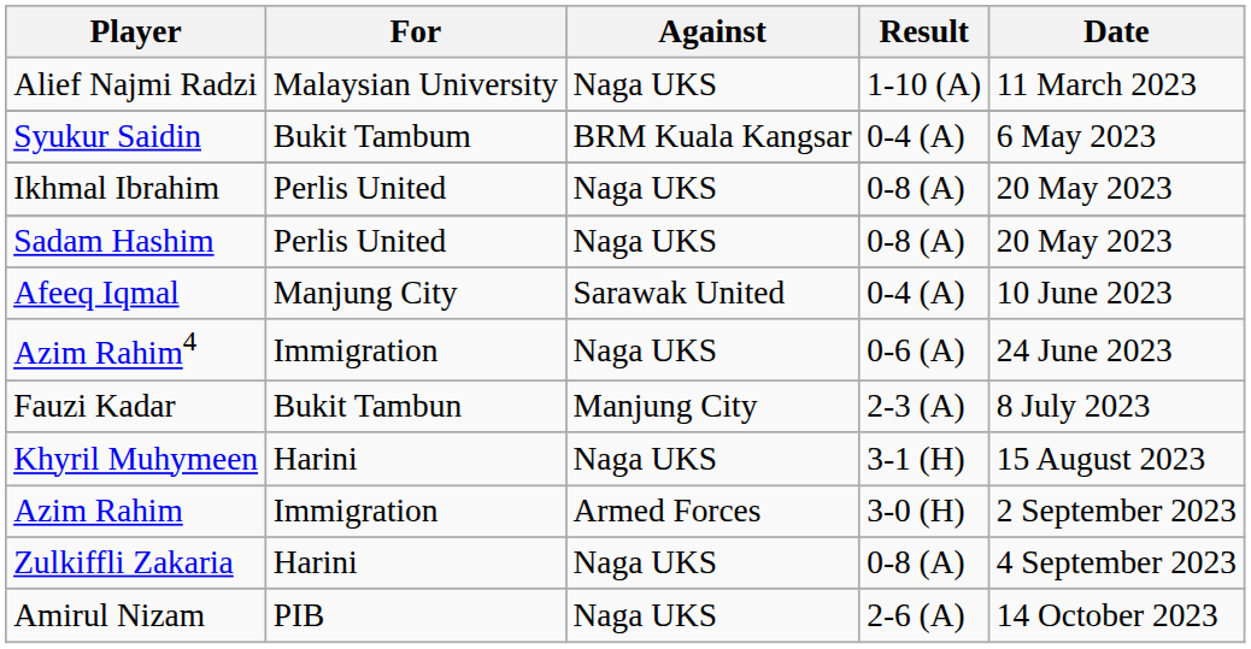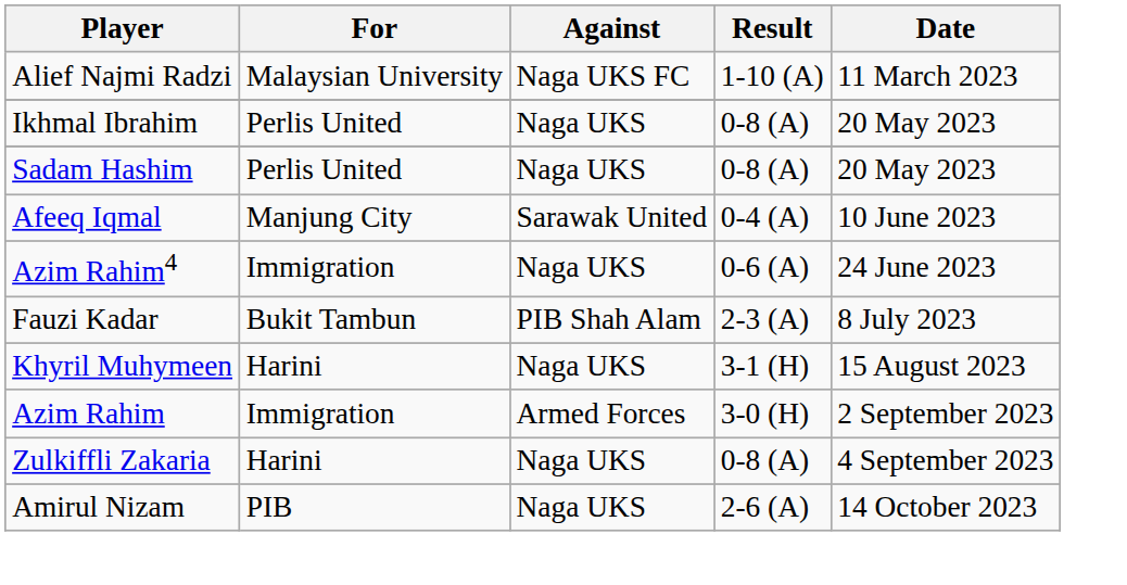Alief Najmi Radzi | Against: Naga UKS -> Naga UKS FC
- row: Syukur Saidin | Bukit Tambum | BRM Kuala Kangsar | 0-4 (A) | 6 May 2023
Fauzi Kadar | Against: Manjung City -> PIB Shah Alam
